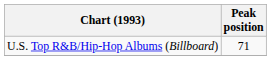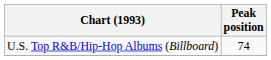U.S. Top R&B/Hip-Hop Albums (Billboard) | Peak position: 71 -> 74
